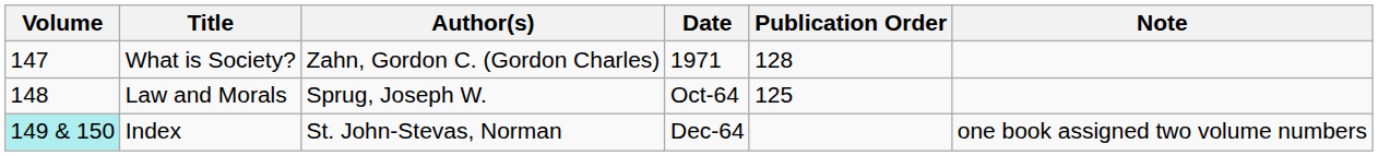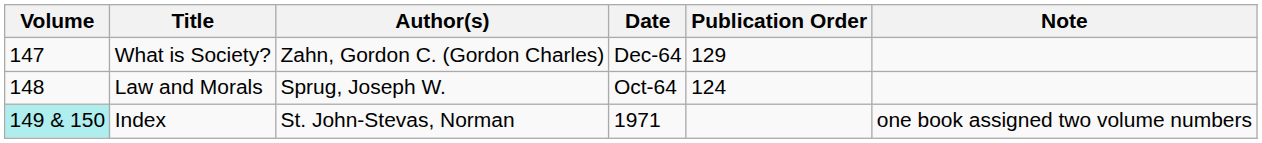What is Society? | Date: 1971 -> Dec-64
What is Society? | Publication Order: 128 -> 129
Law and Morals | Publication Order: 125 -> 124
Index | Date: Dec-64 -> 1971
